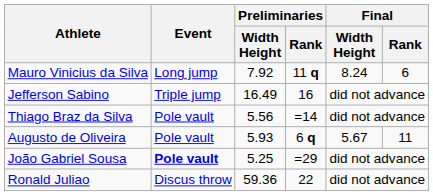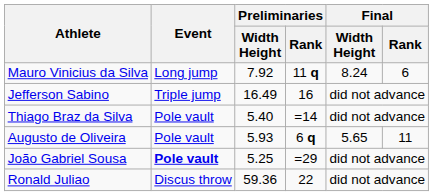Thiago Braz da Silva | Preliminaries / Width Height: 5.56 -> 5.40
Augusto de Oliveira | Final / Width Height: 5.67 -> 5.65
